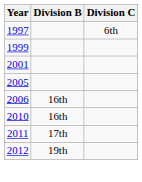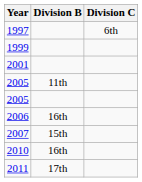+ row: 2005 | 11th
+ row: 2007 | 15th
- row: 2012 | 19th
